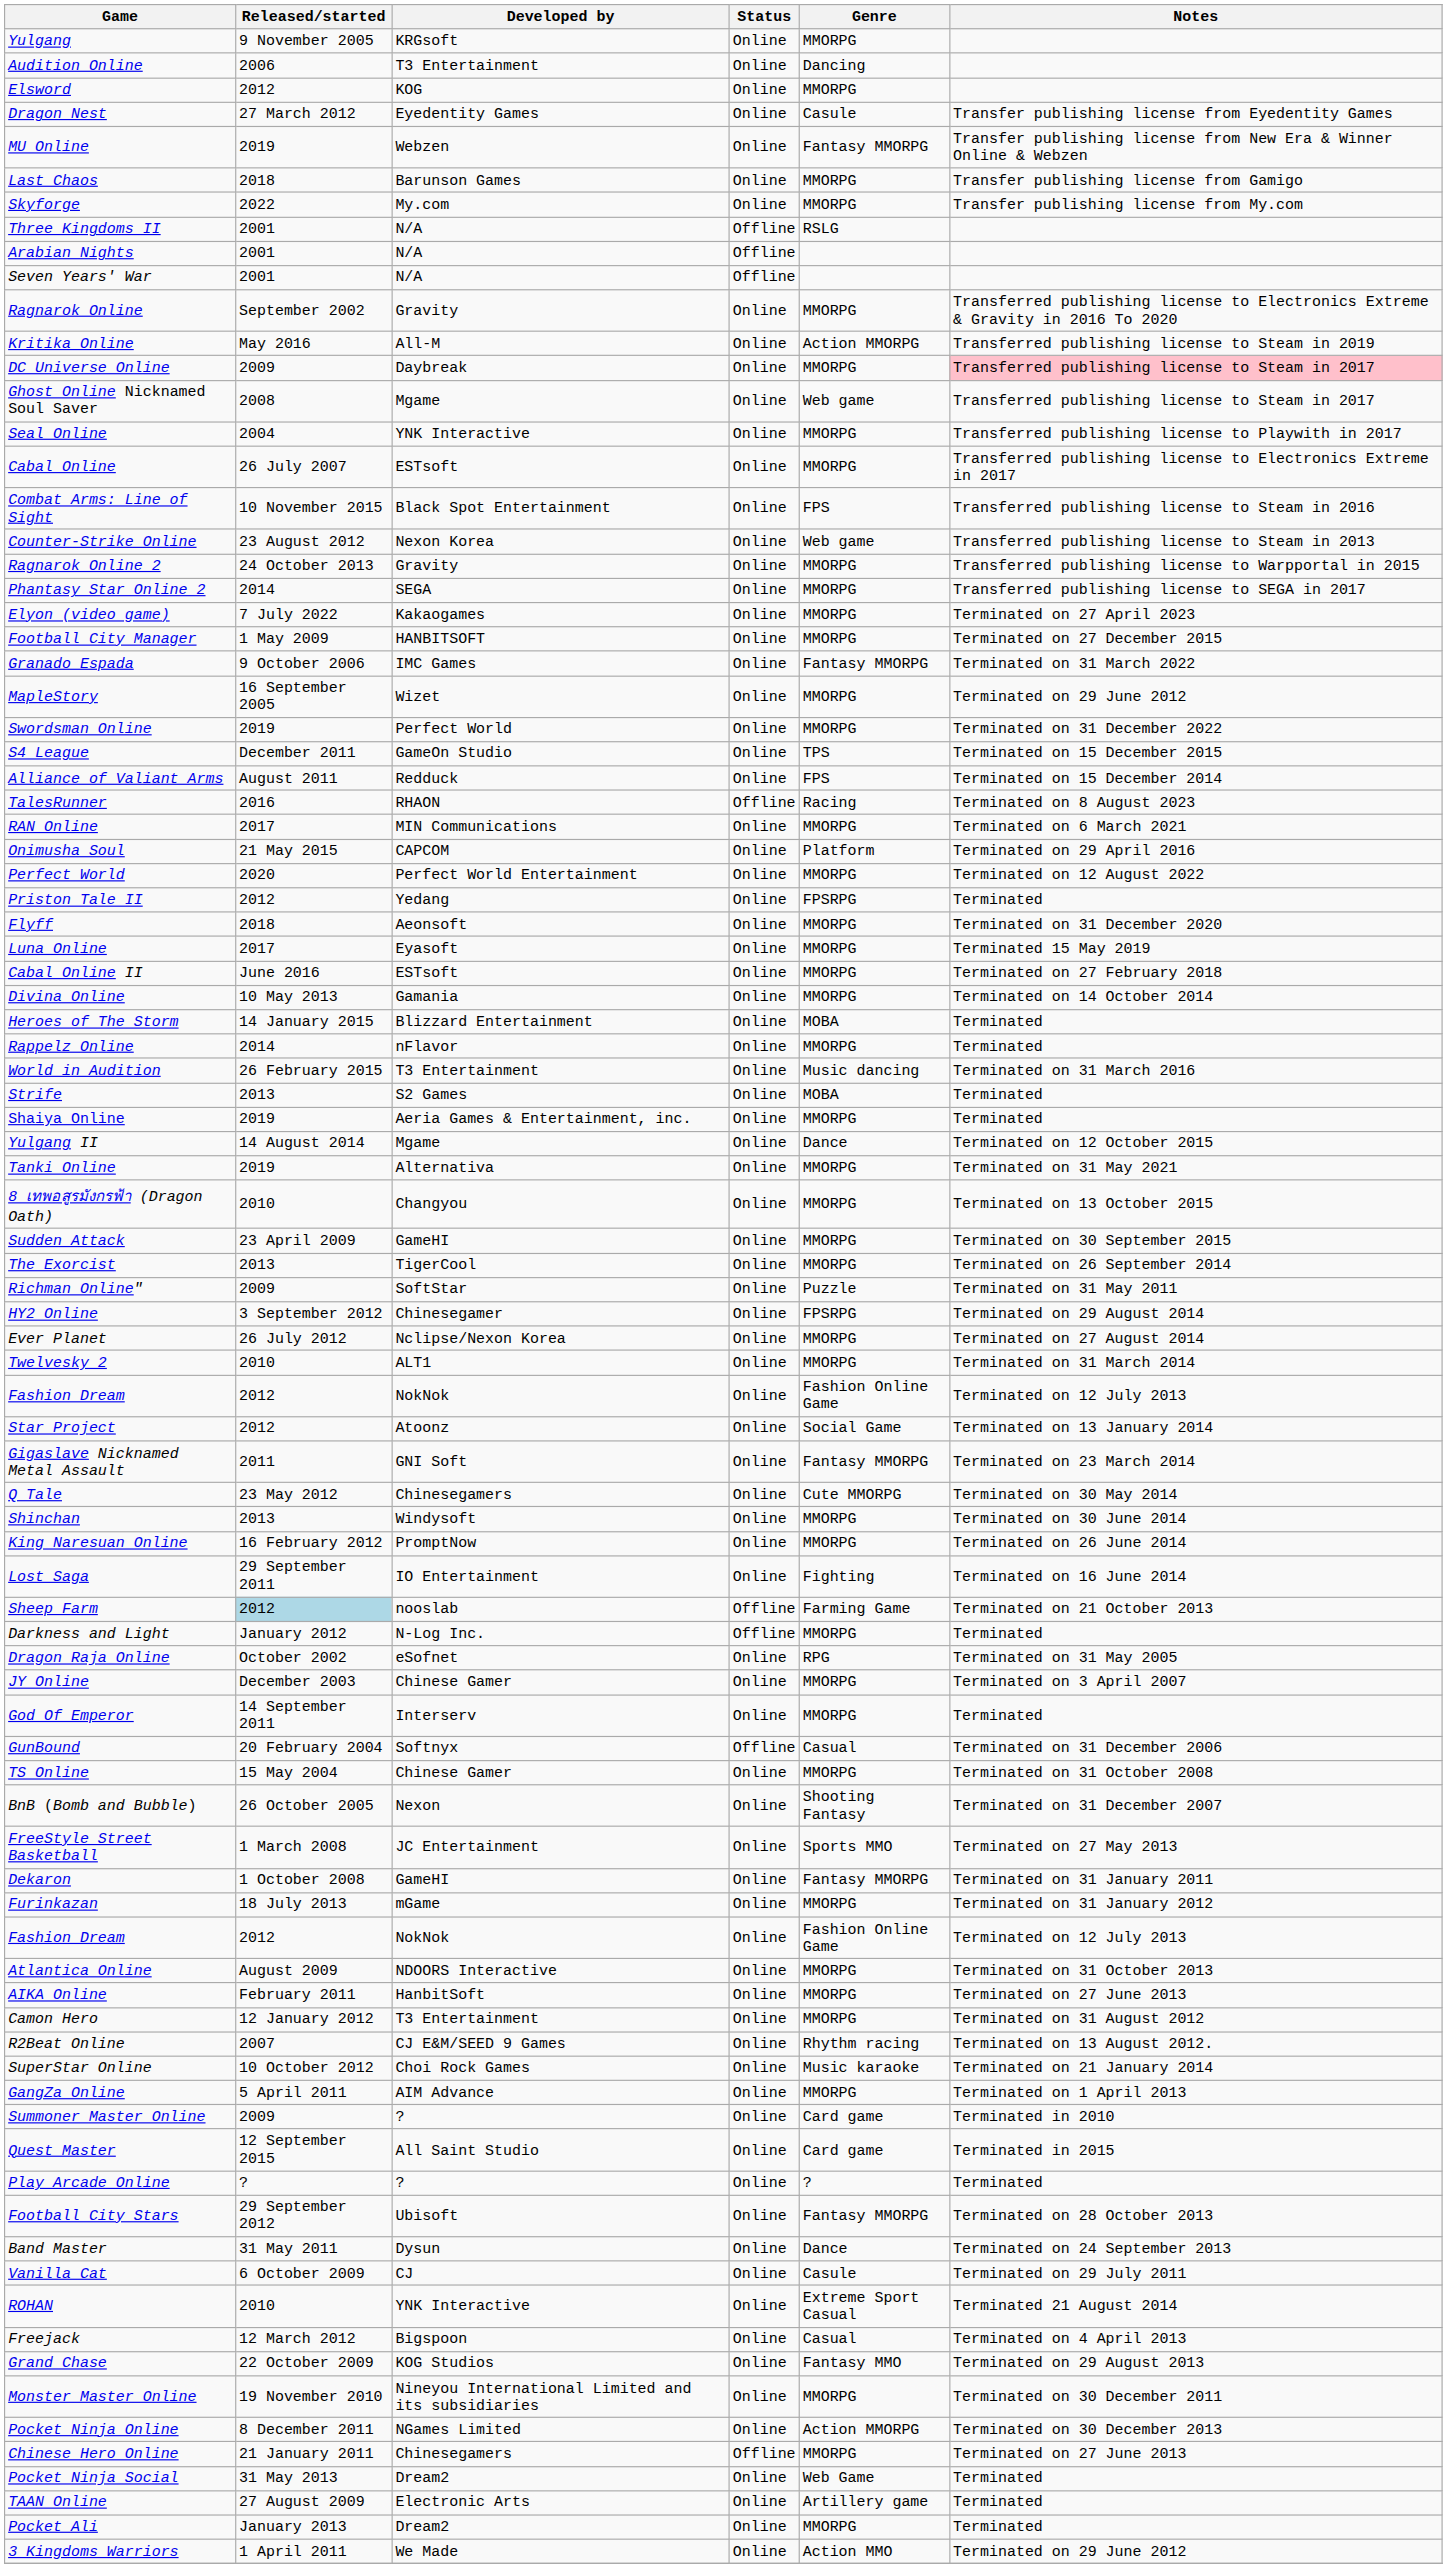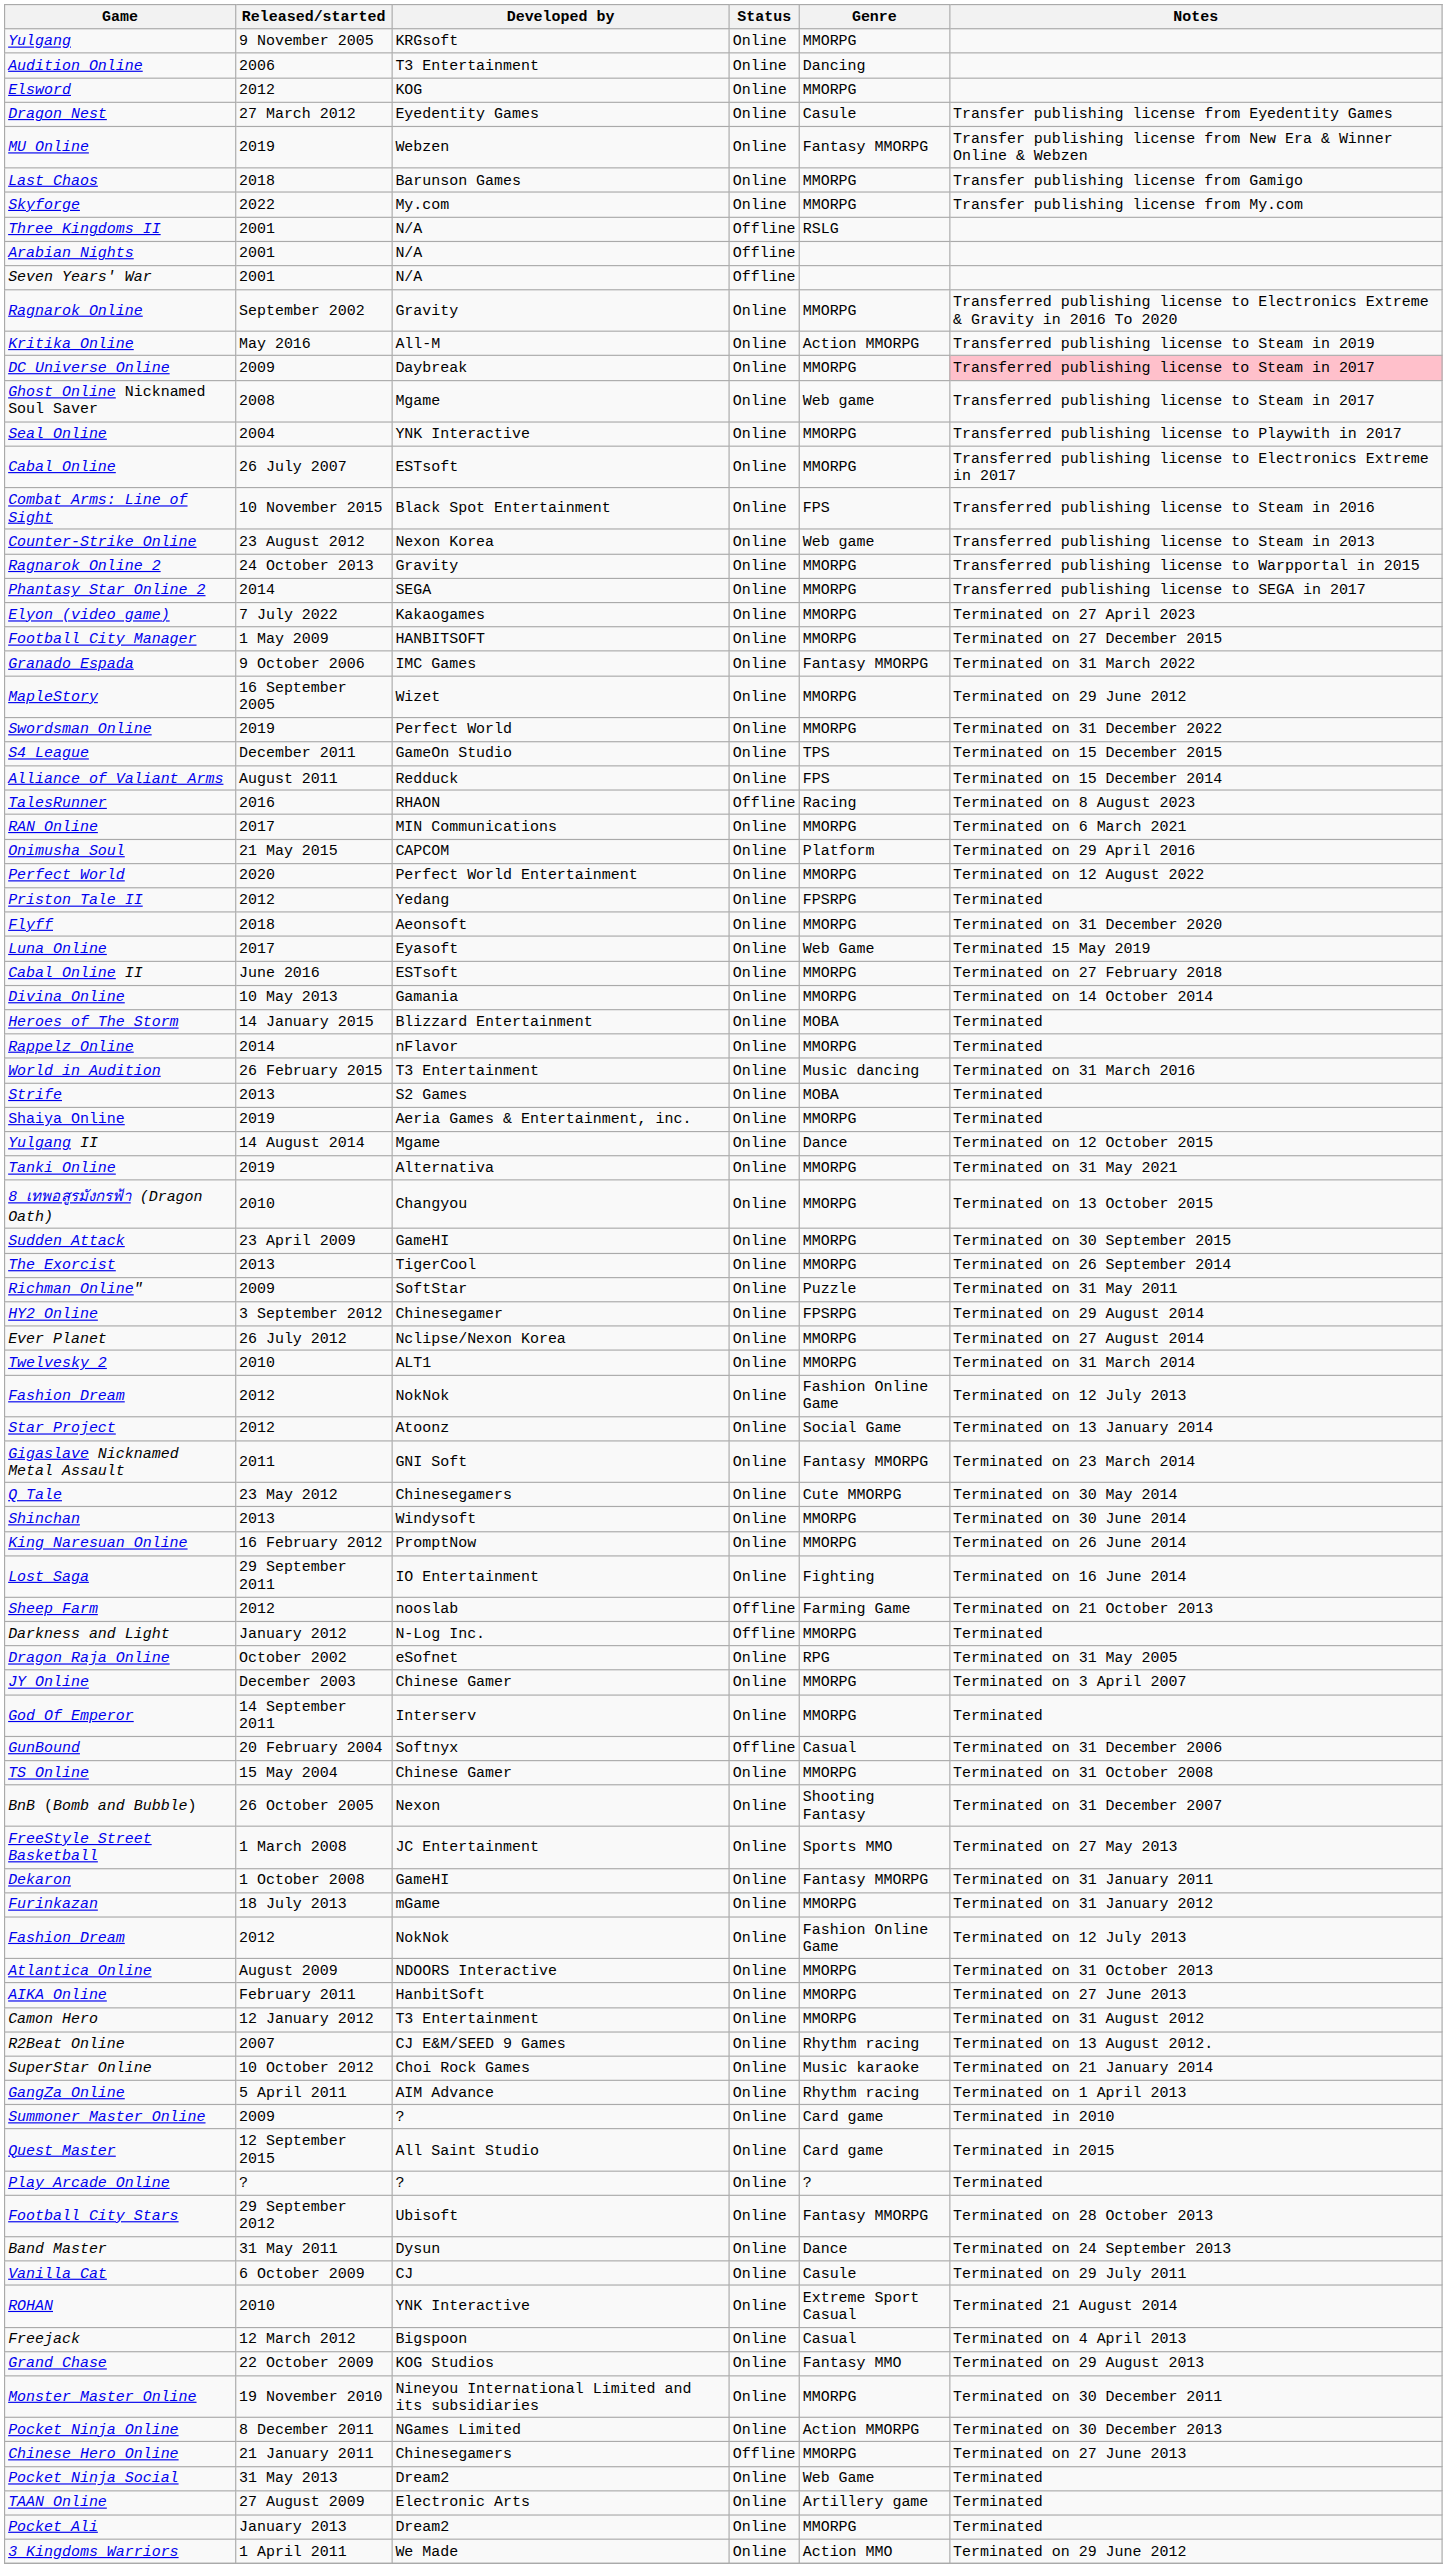Luna Online | Genre: MMORPG -> Web Game
Sheep Farm | Released/started: lightblue background -> no background
GangZa Online | Genre: MMORPG -> Rhythm racing
